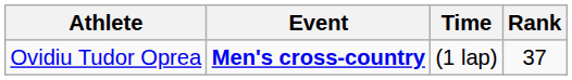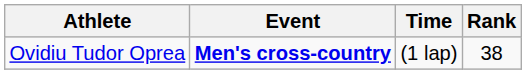Ovidiu Tudor Oprea | Rank: 37 -> 38
